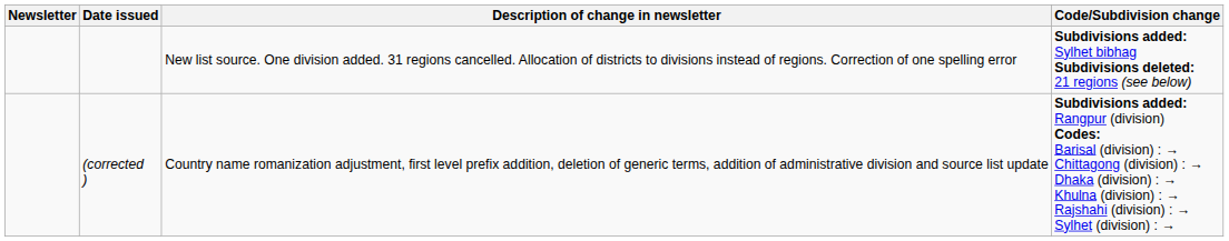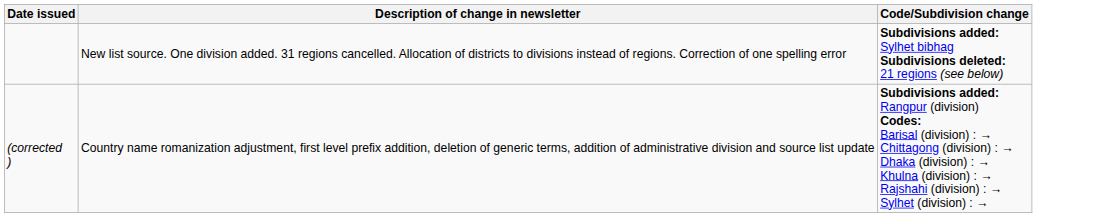- column: Newsletter
